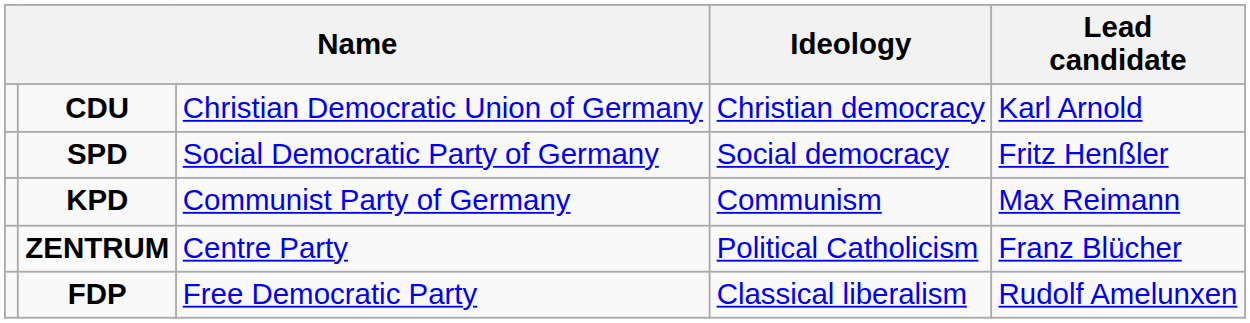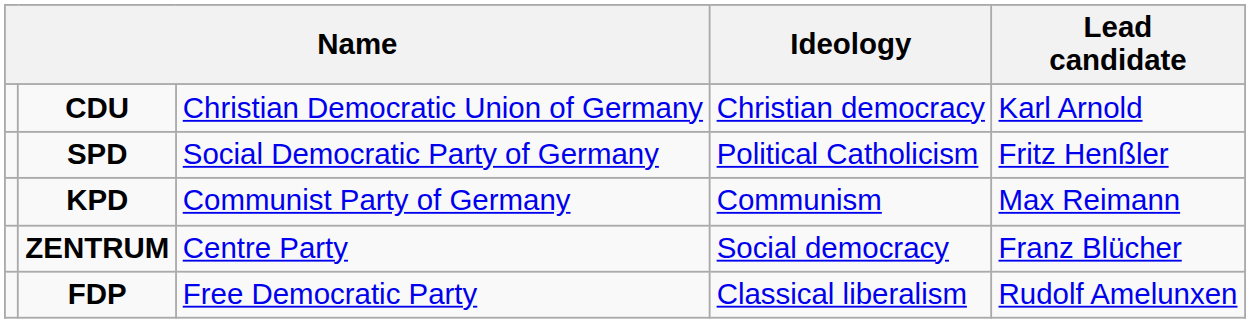SPD | Ideology: Social democracy -> Political Catholicism
ZENTRUM | Ideology: Political Catholicism -> Social democracy
